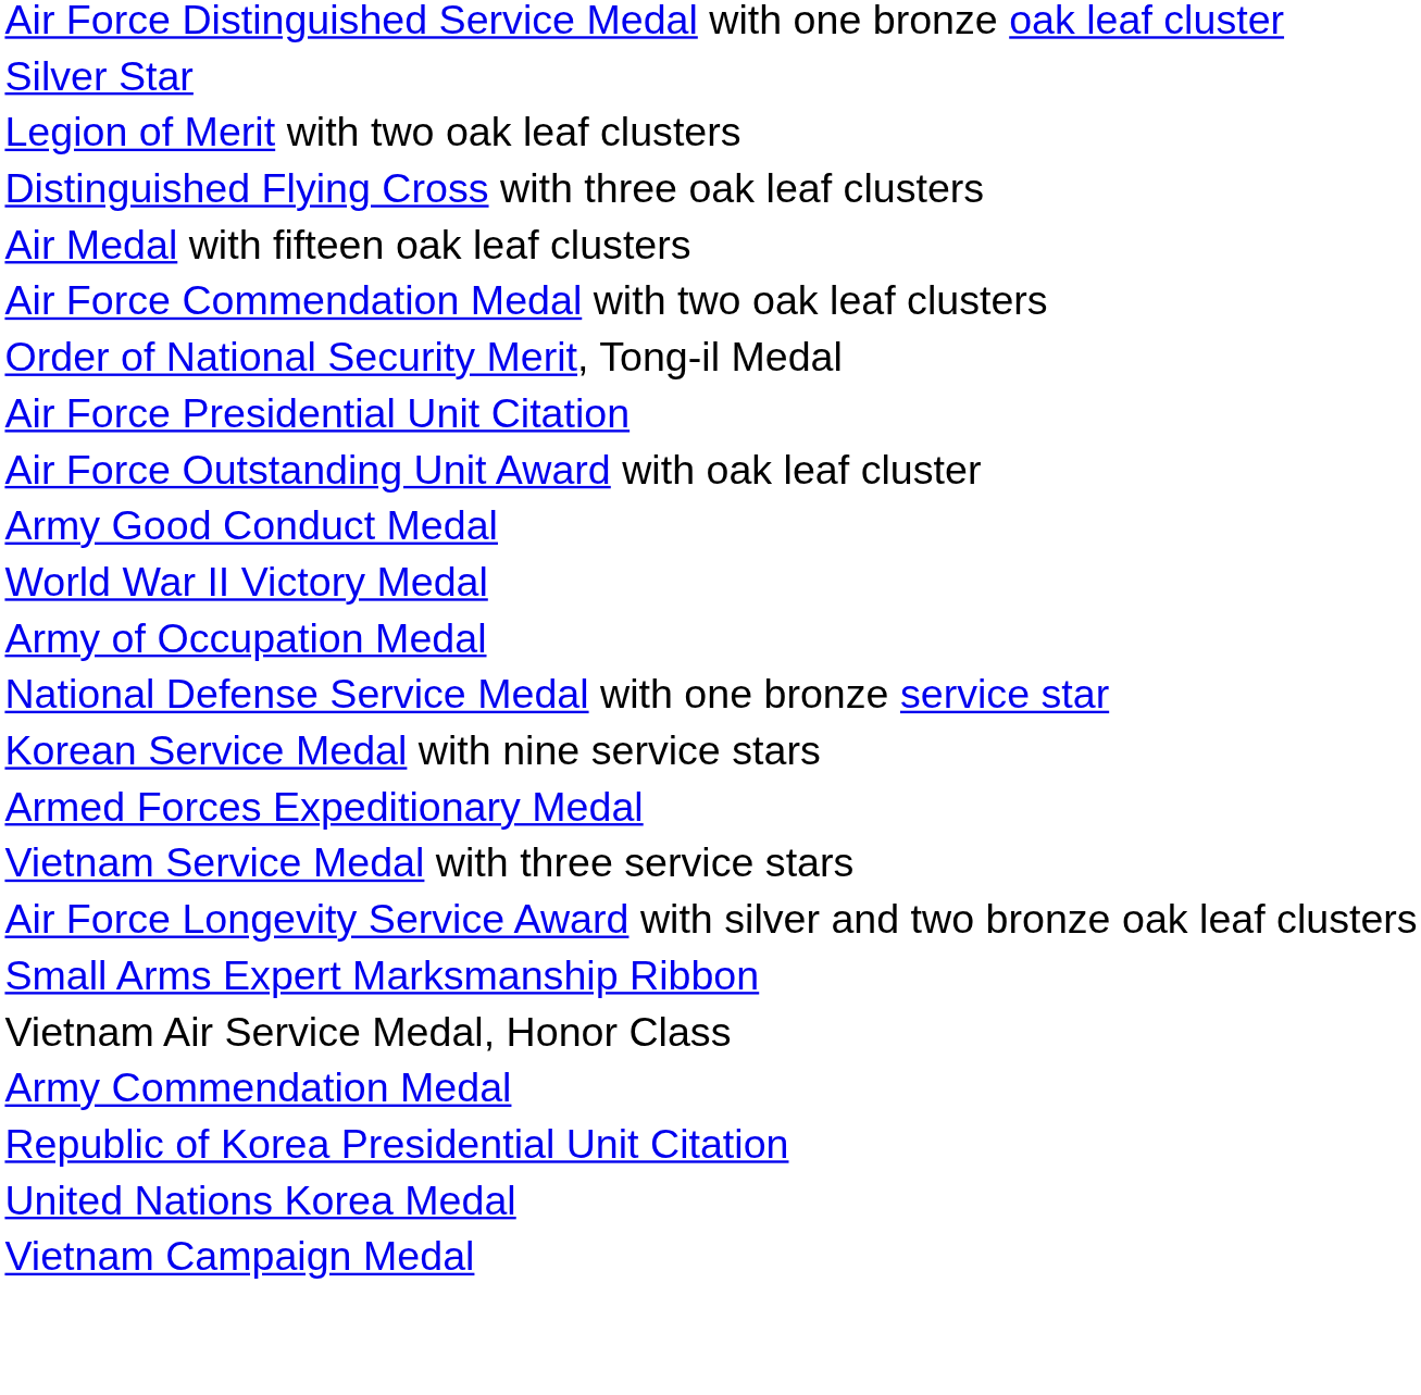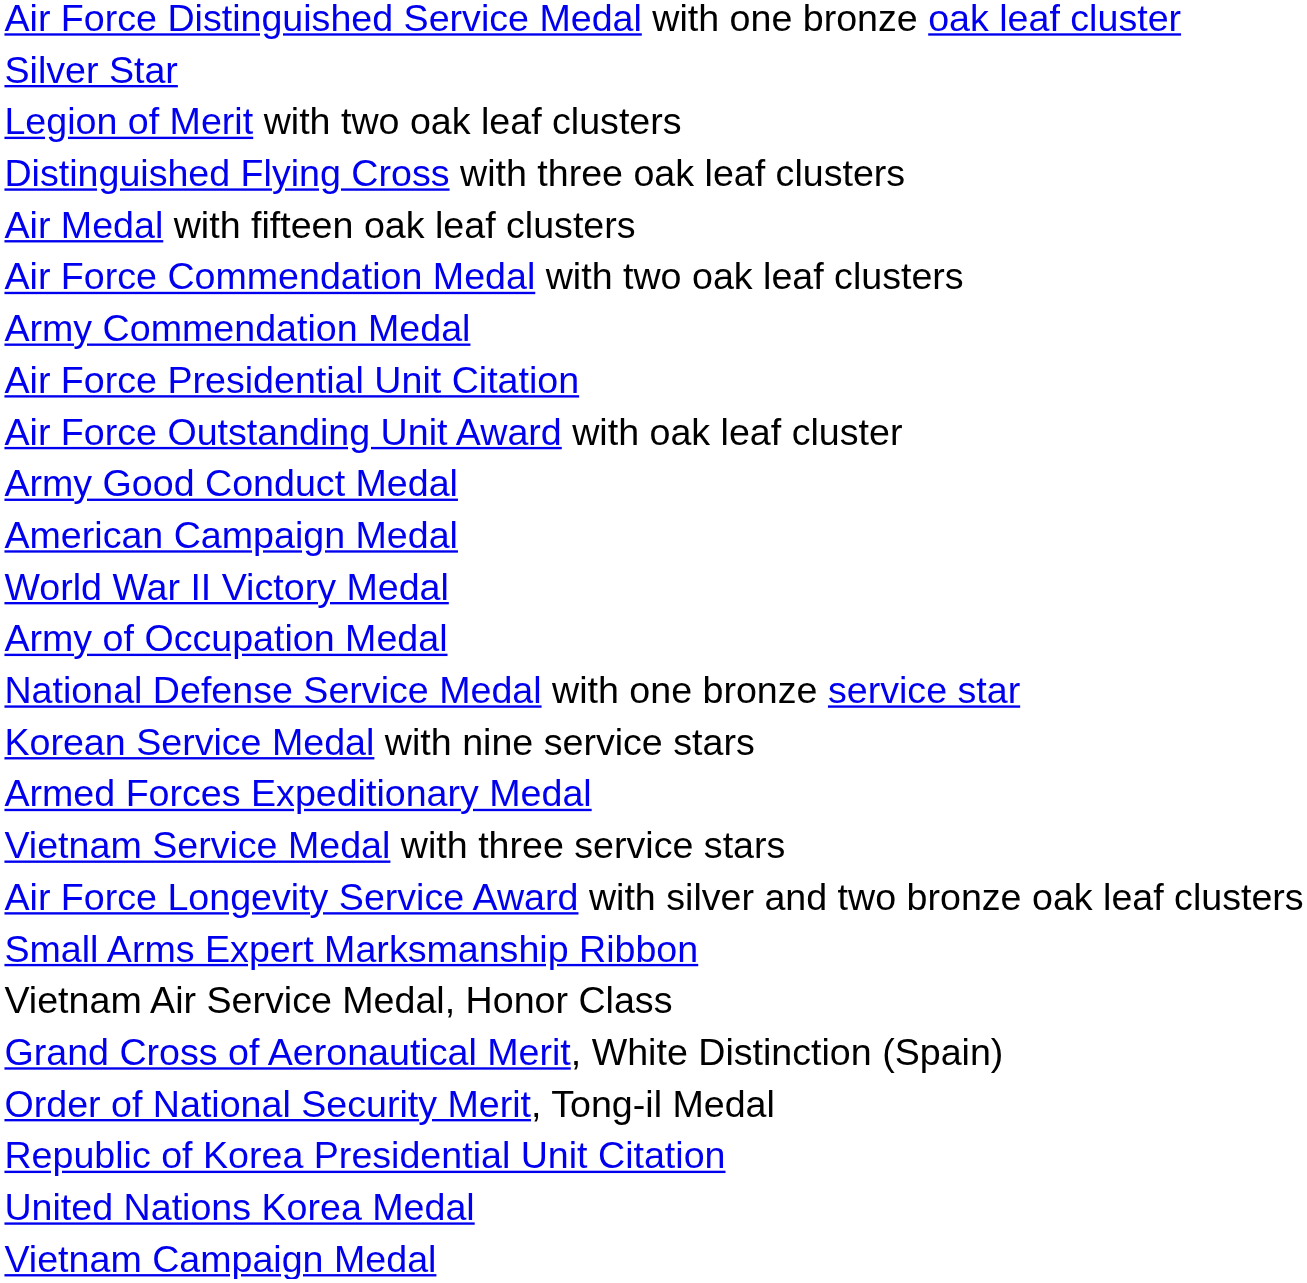rows swapped: Army Commendation Medal <-> Order of National Security Merit, Tong-il Medal
+ row: American Campaign Medal
+ row: Grand Cross of Aeronautical Merit, White Distinction (Spain)
